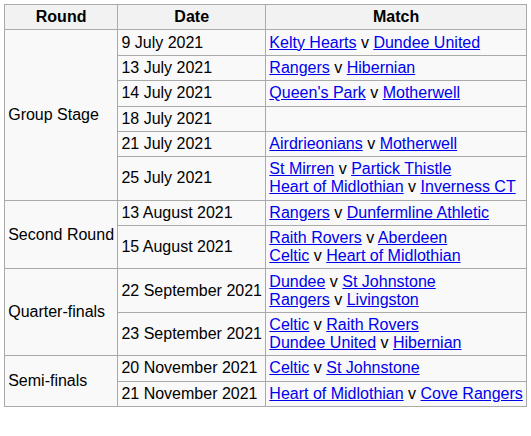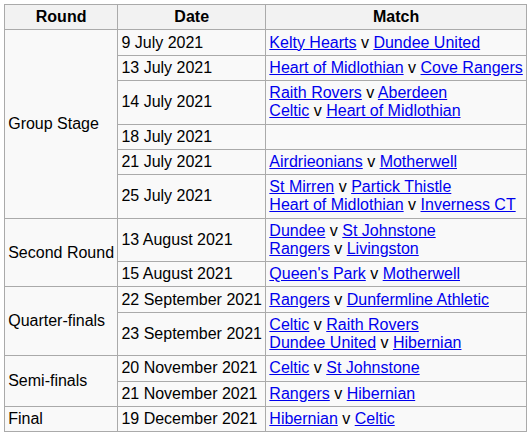13 July 2021 | Match: Rangers v Hibernian -> Heart of Midlothian v Cove Rangers
14 July 2021 | Match: Queen's Park v Motherwell -> Raith Rovers v Aberdeen Celtic v Heart of Midlothian
13 August 2021 | Match: Rangers v Dunfermline Athletic -> Dundee v St Johnstone Rangers v Livingston
15 August 2021 | Match: Raith Rovers v Aberdeen Celtic v Heart of Midlothian -> Queen's Park v Motherwell
22 September 2021 | Match: Dundee v St Johnstone Rangers v Livingston -> Rangers v Dunfermline Athletic
21 November 2021 | Match: Heart of Midlothian v Cove Rangers -> Rangers v Hibernian
+ row: Final | 19 December 2021 | Hibernian v Celtic
